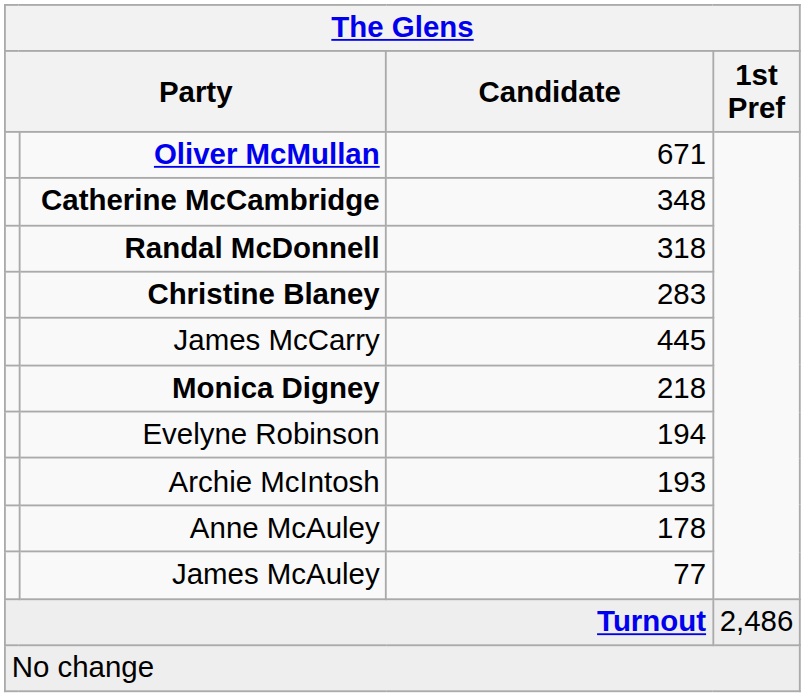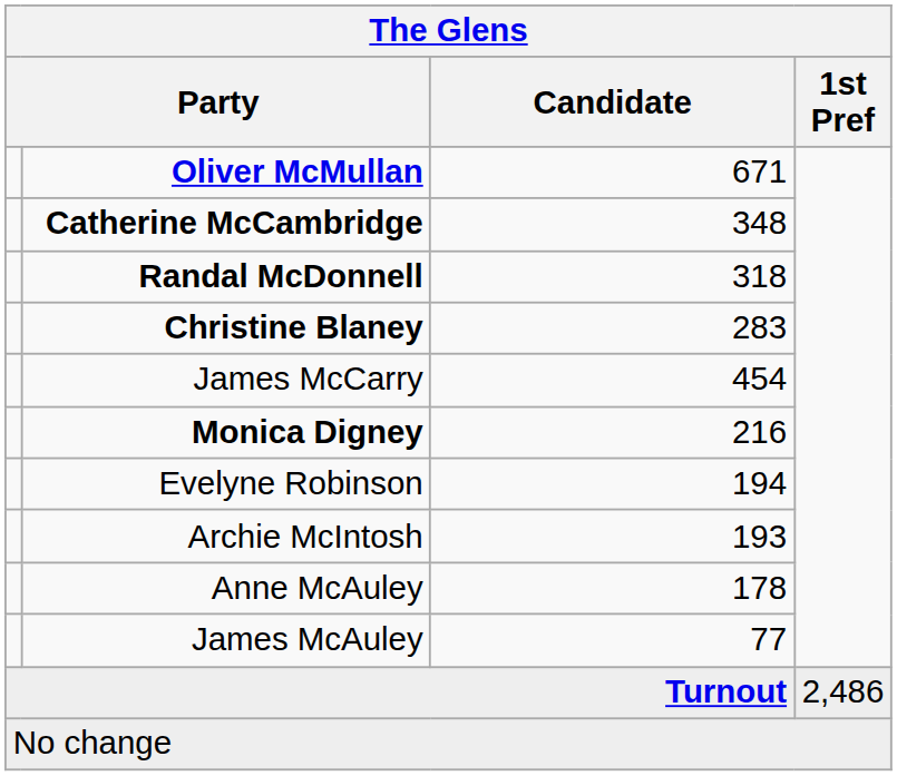James McCarry | Candidate: 445 -> 454
Monica Digney | Candidate: 218 -> 216
